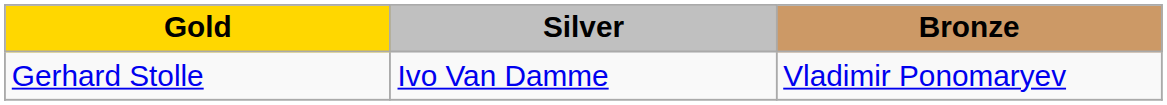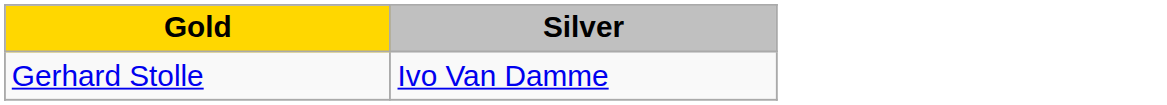- column: Bronze | Vladimir Ponomaryev
